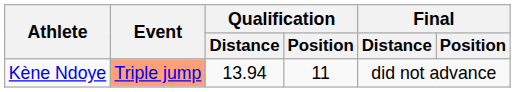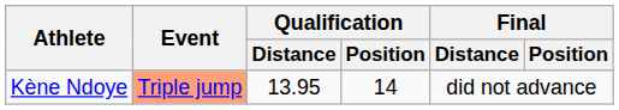Kène Ndoye | Qualification / Distance: 13.94 -> 13.95
Kène Ndoye | Qualification / Position: 11 -> 14
